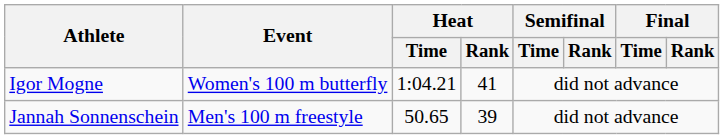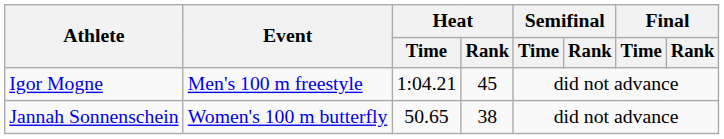Igor Mogne | Event: Women's 100 m butterfly -> Men's 100 m freestyle
Igor Mogne | Heat / Rank: 41 -> 45
Jannah Sonnenschein | Event: Men's 100 m freestyle -> Women's 100 m butterfly
Jannah Sonnenschein | Heat / Rank: 39 -> 38
